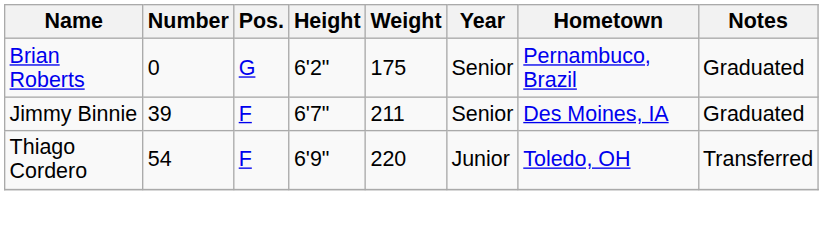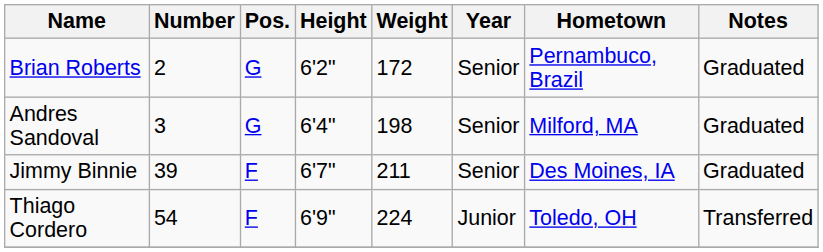Brian Roberts | Number: 0 -> 2
Brian Roberts | Weight: 175 -> 172
+ row: Andres Sandoval | 3 | G | 6'4" | 198 | Senior | Milford, MA | Graduated
Thiago Cordero | Weight: 220 -> 224
